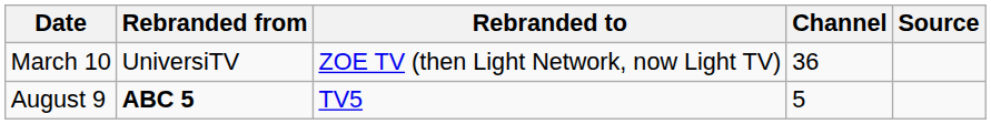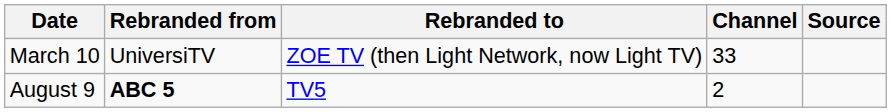March 10 | Channel: 36 -> 33
August 9 | Channel: 5 -> 2
